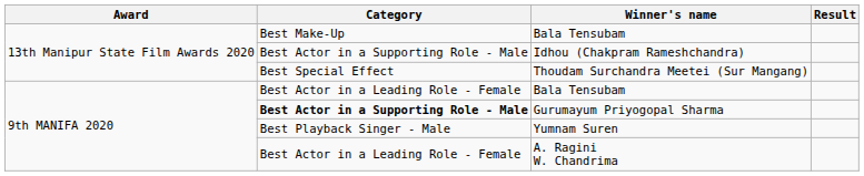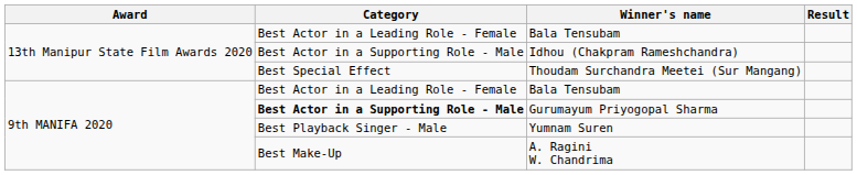13th Manipur State Film Awards 2020 / Bala Tensubam | Category: Best Make-Up -> Best Actor in a Leading Role - Female
A. Ragini W. Chandrima | Category: Best Actor in a Leading Role - Female -> Best Make-Up
